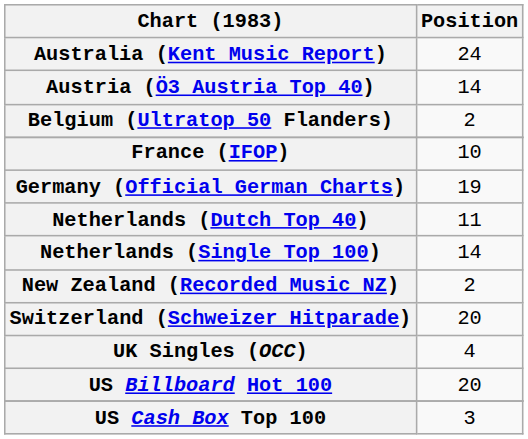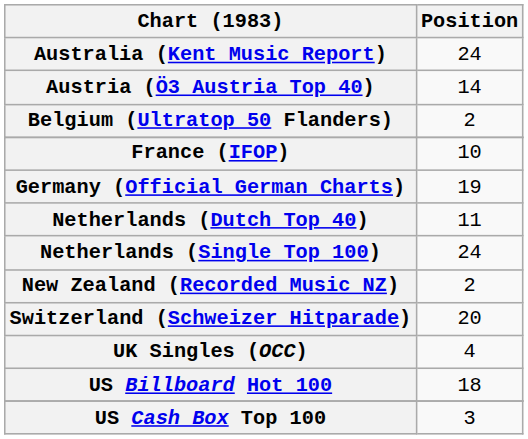Netherlands (Single Top 100) | Position: 14 -> 24
US Billboard Hot 100 | Position: 20 -> 18
